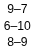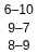rows swapped: 9–7 <-> 6–10
